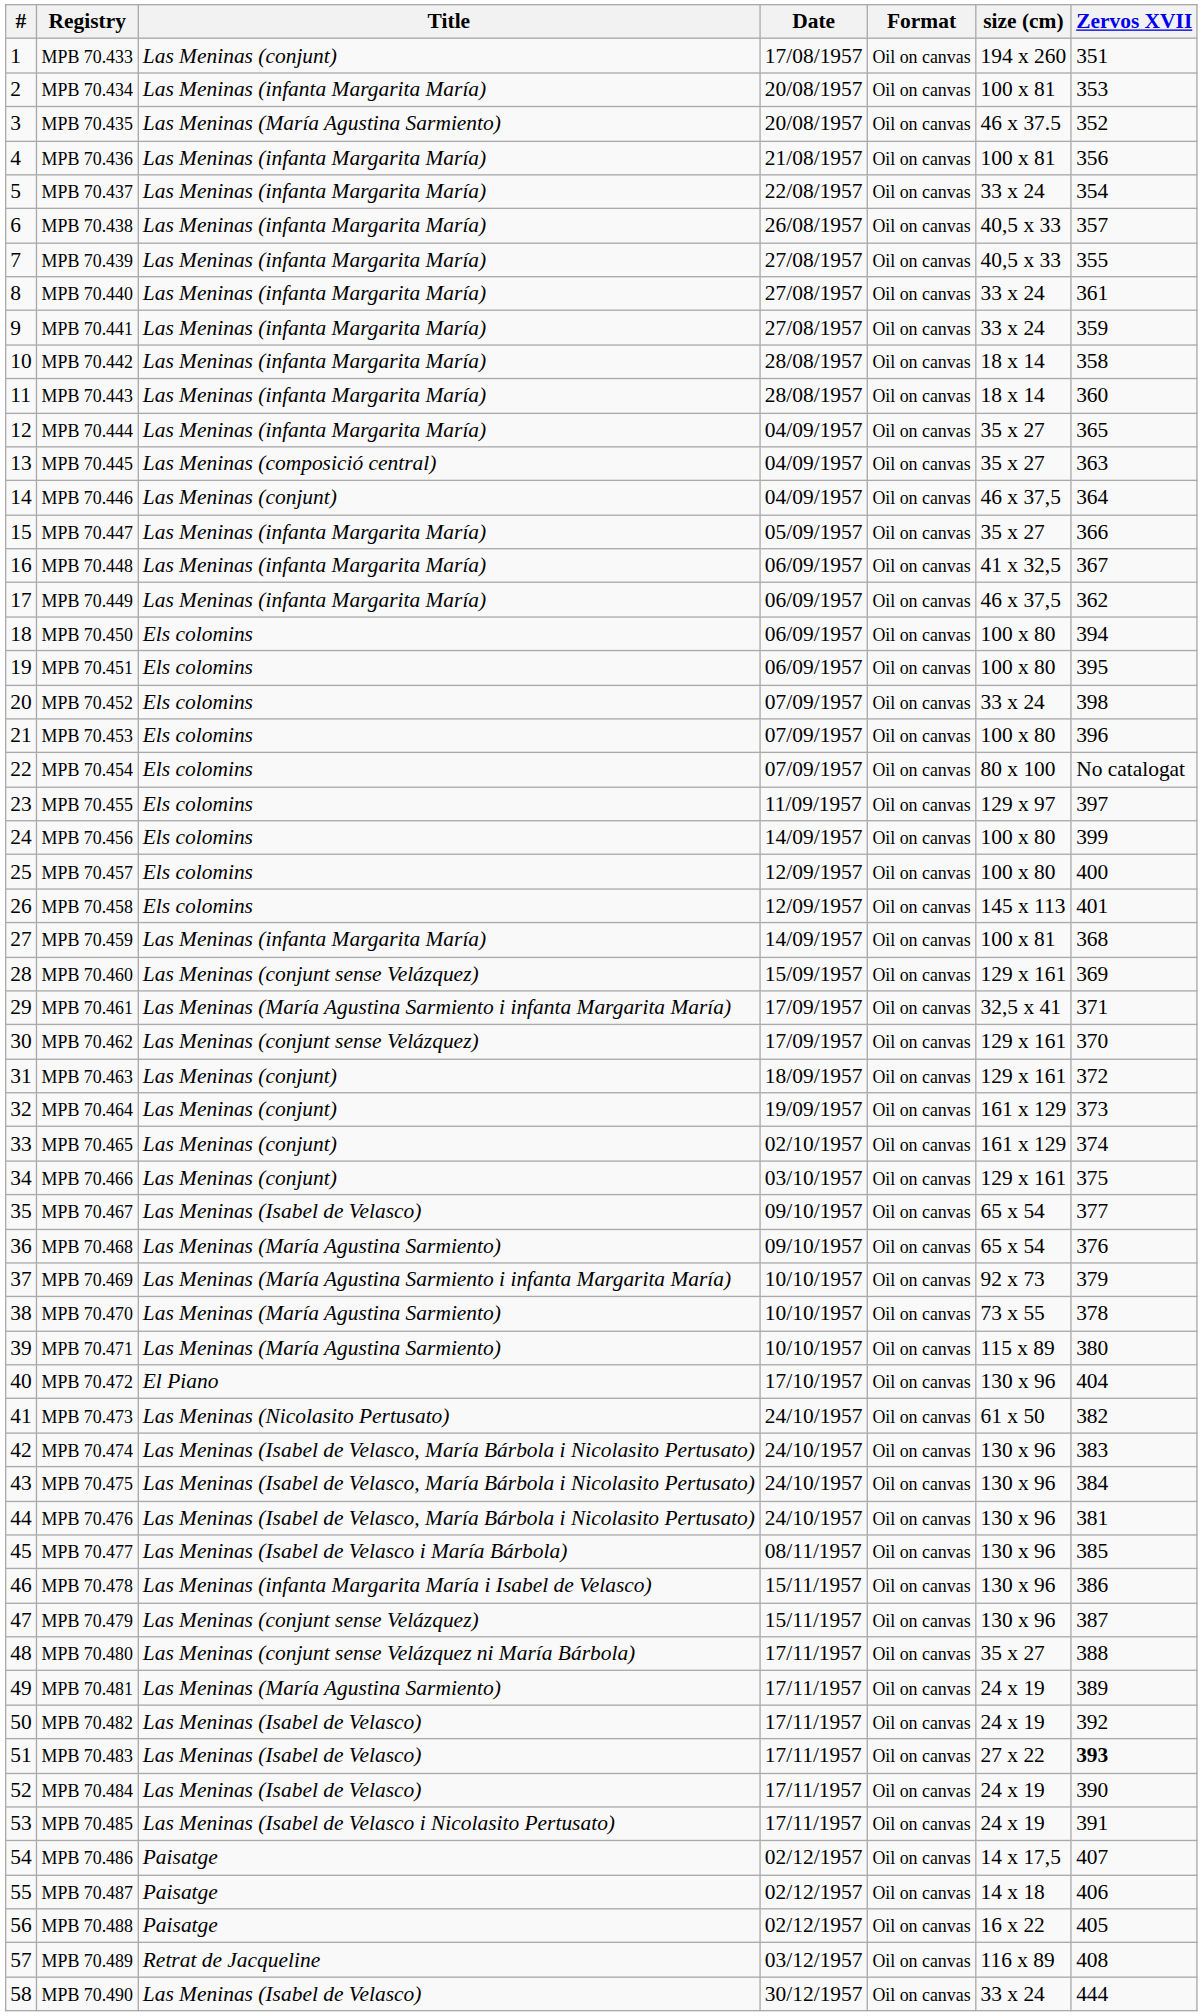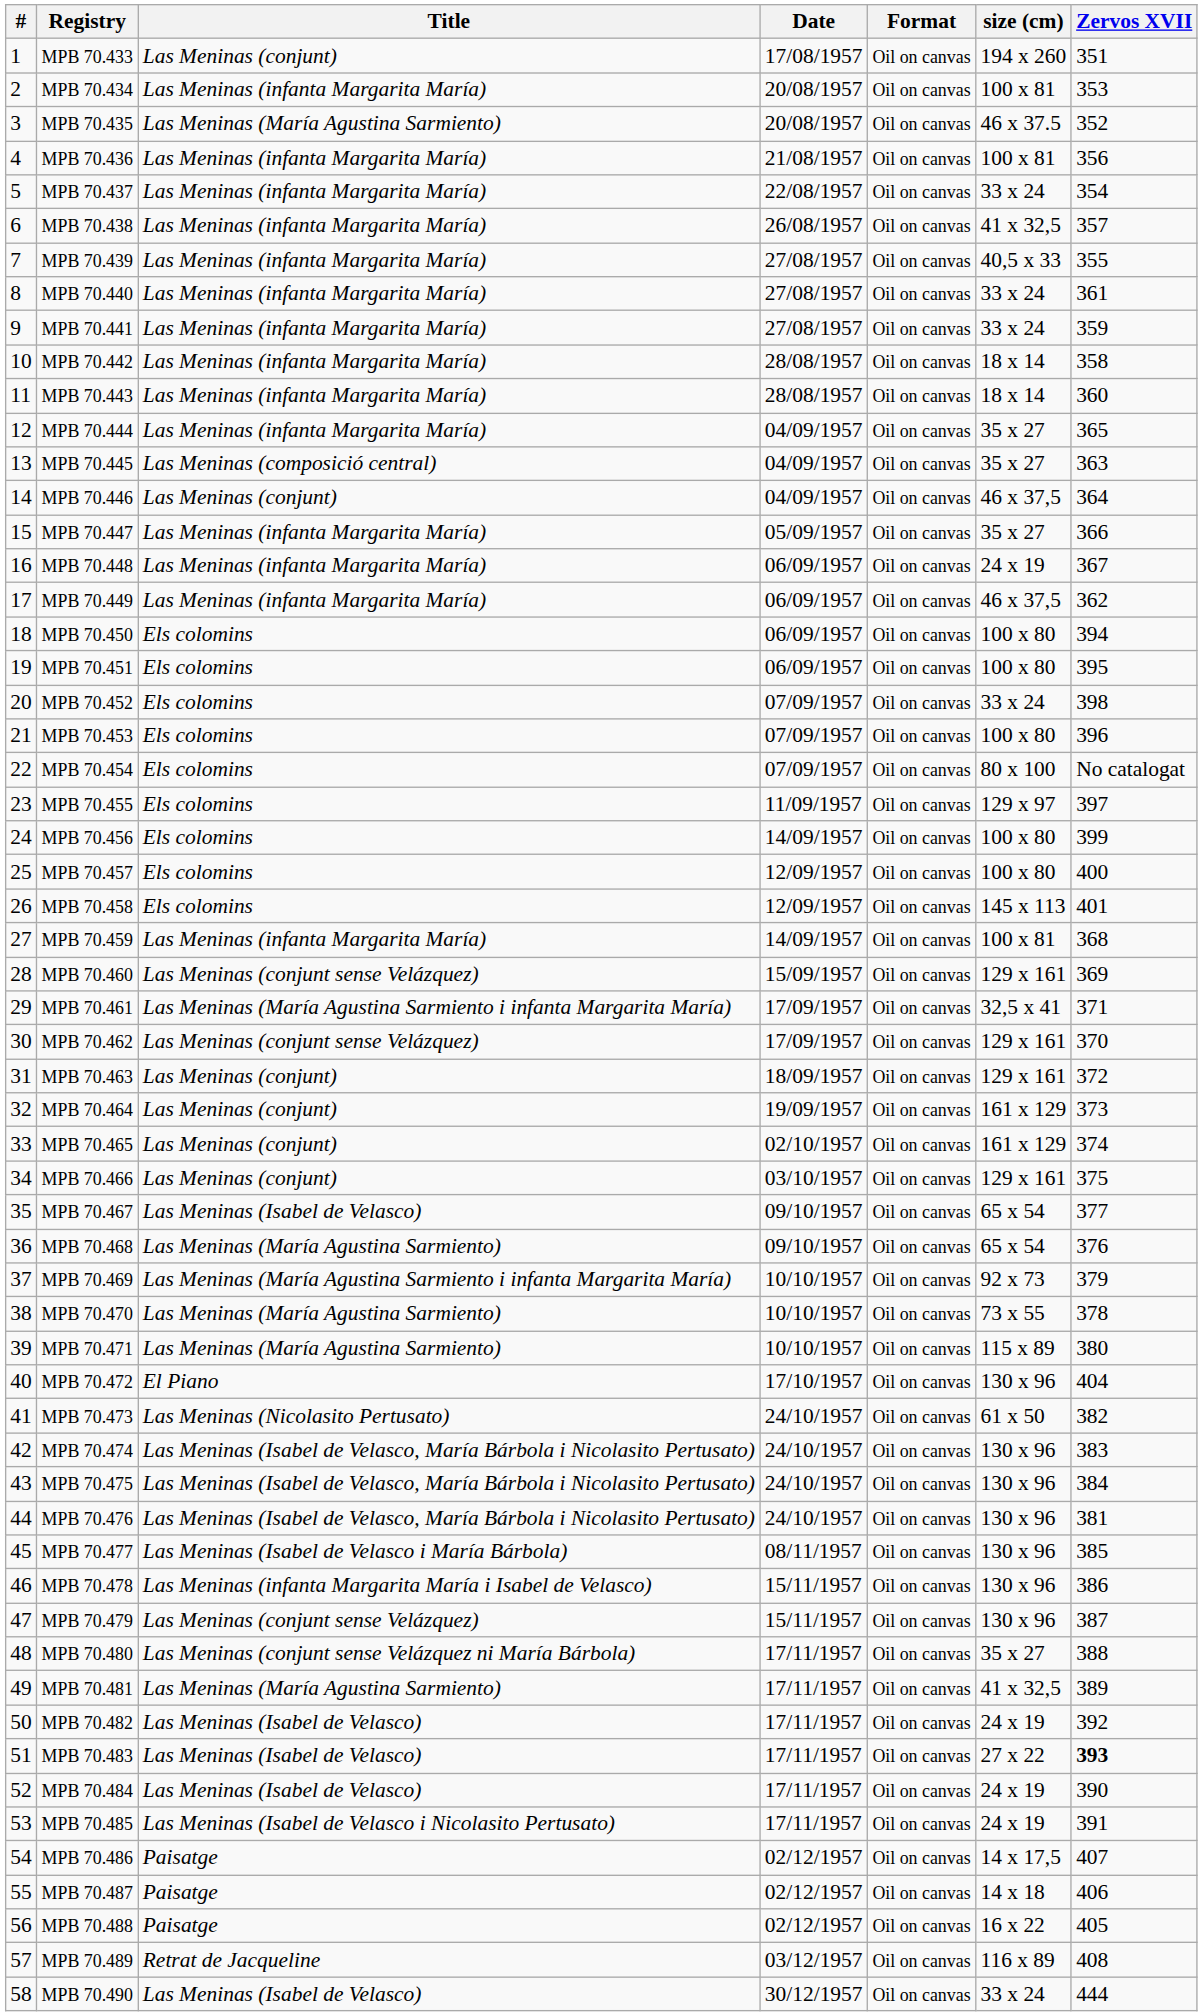MPB 70.438 | size (cm): 40,5 x 33 -> 41 x 32,5
MPB 70.448 | size (cm): 41 x 32,5 -> 24 x 19
MPB 70.481 | size (cm): 24 x 19 -> 41 x 32,5
